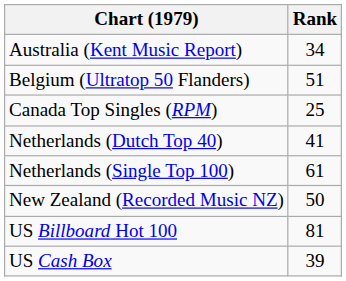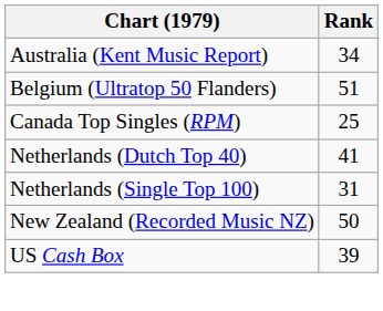Netherlands (Single Top 100) | Rank: 61 -> 31
- row: US Billboard Hot 100 | 81
